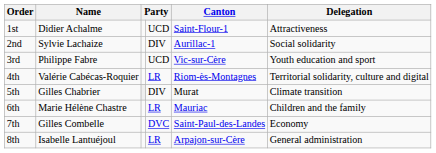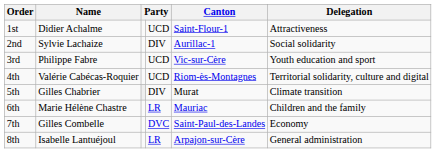4th | column 4: LR -> UCD
